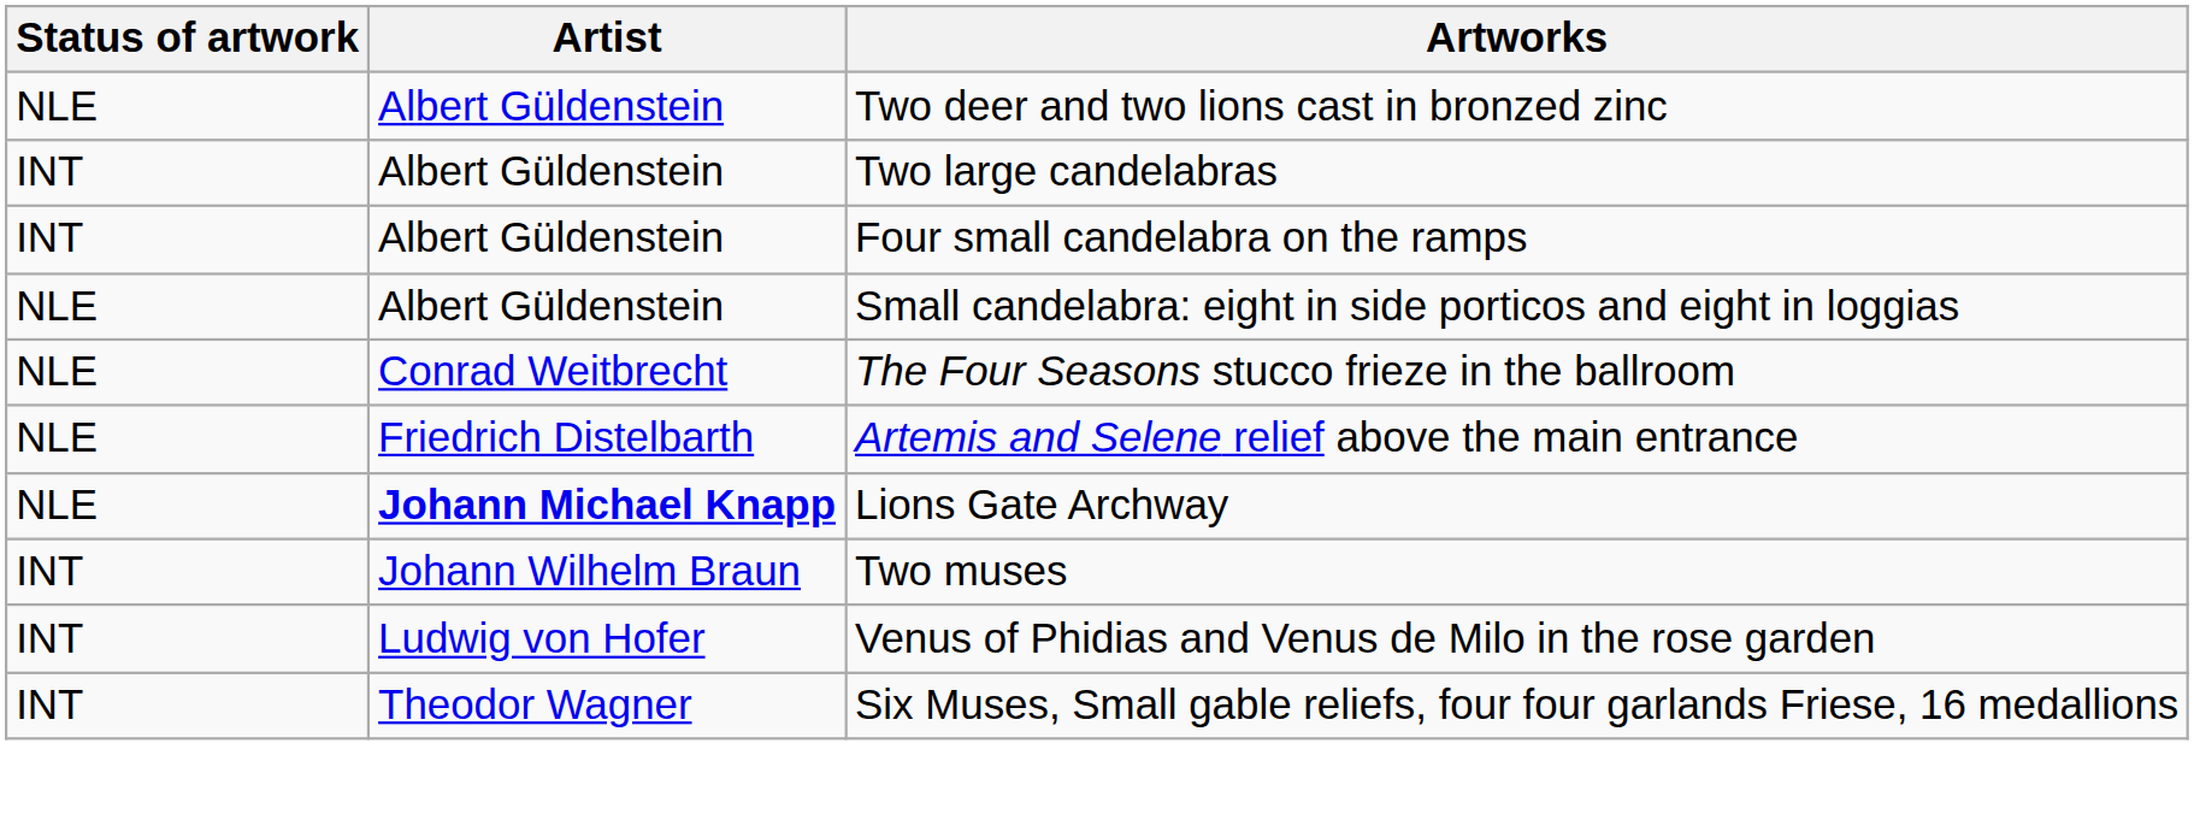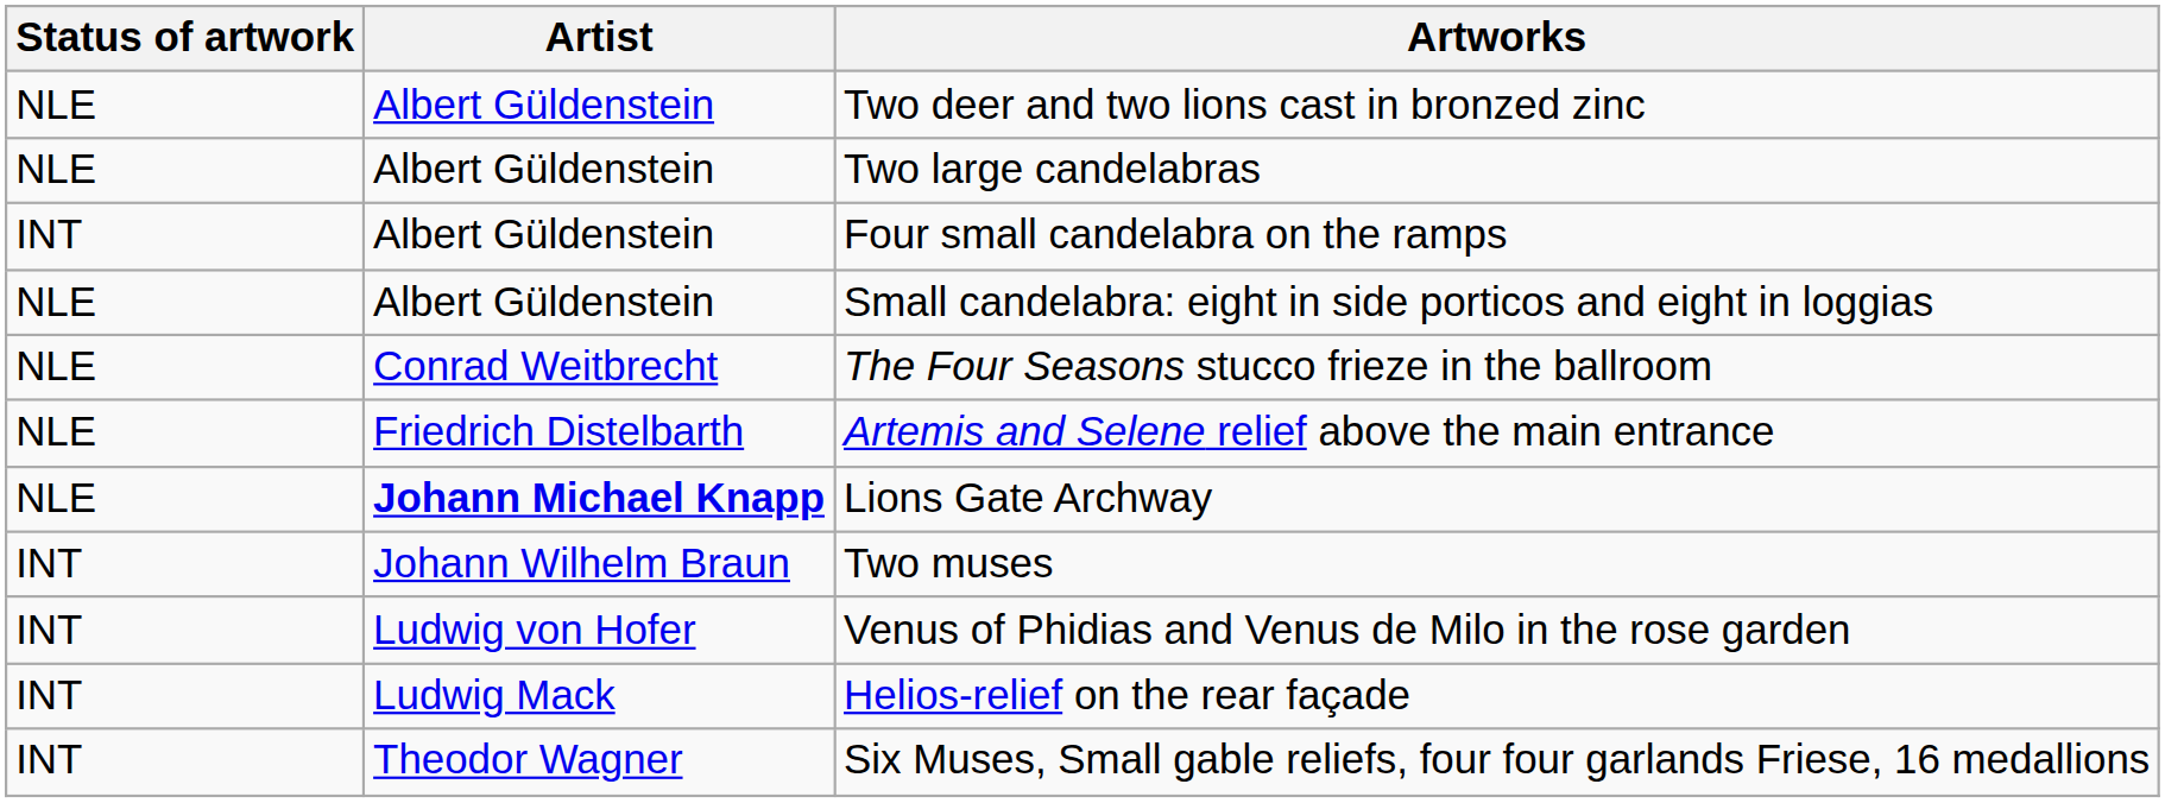Two large candelabras | Status of artwork: INT -> NLE
+ row: INT | Ludwig Mack | Helios-relief on the rear façade
